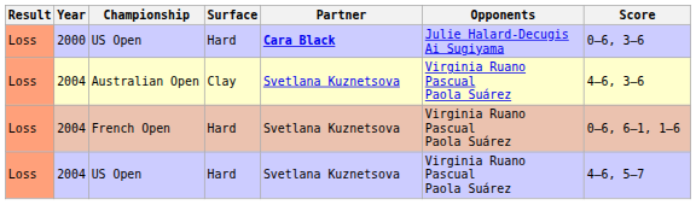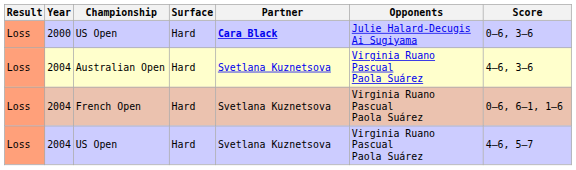Australian Open | Surface: Clay -> Hard
